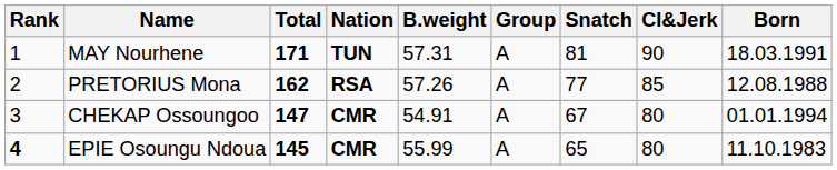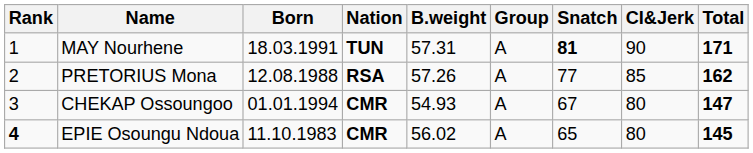columns swapped: Born <-> Total
MAY Nourhene | Snatch: normal -> bold
CHEKAP Ossoungoo | B.weight: 54.91 -> 54.93
EPIE Osoungu Ndoua | B.weight: 55.99 -> 56.02
